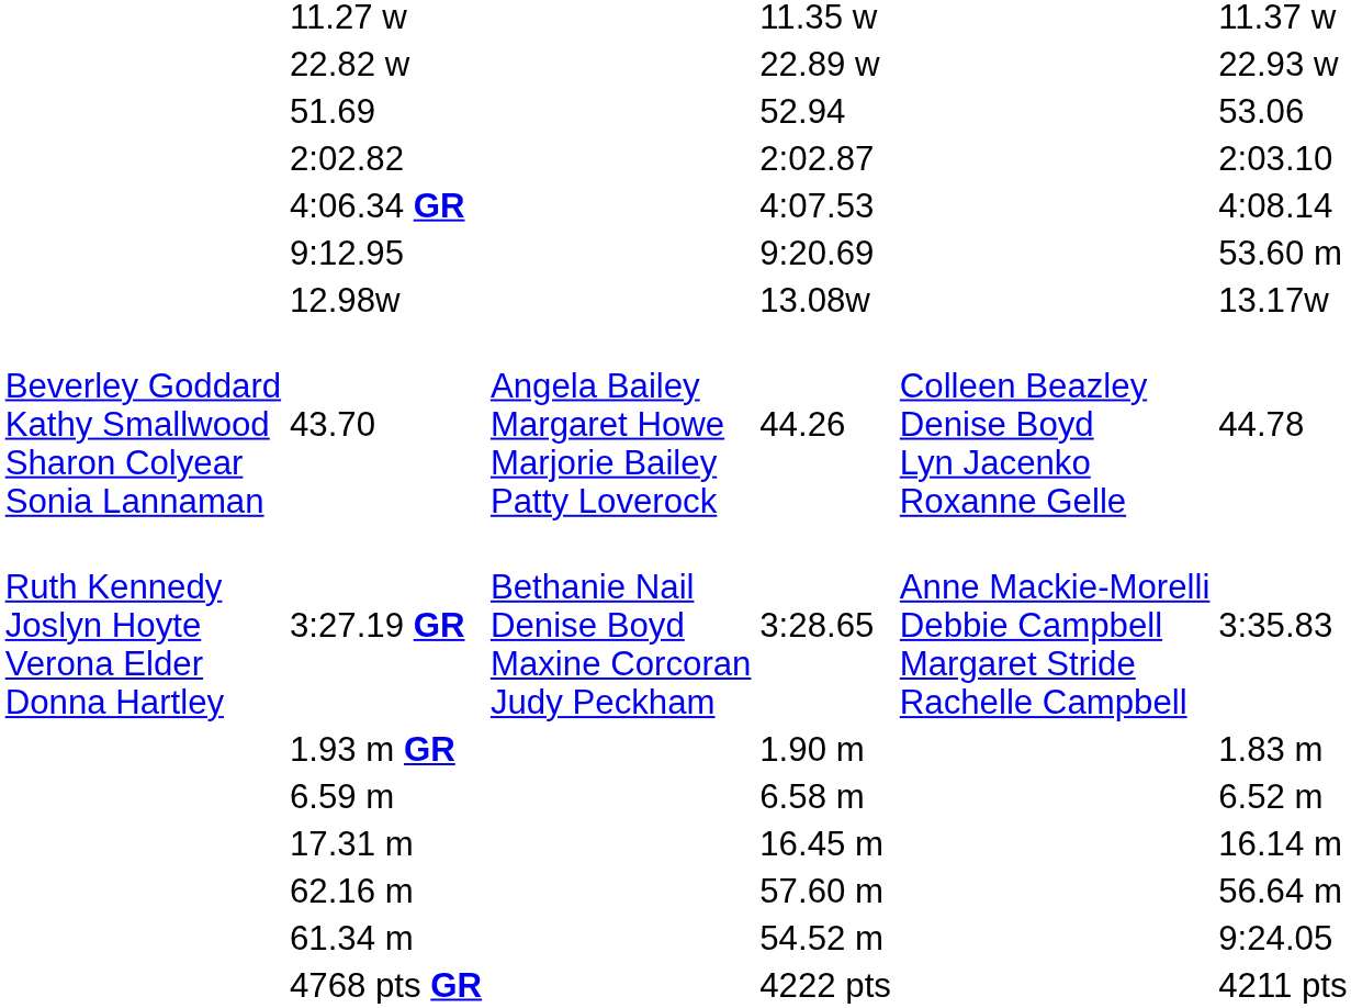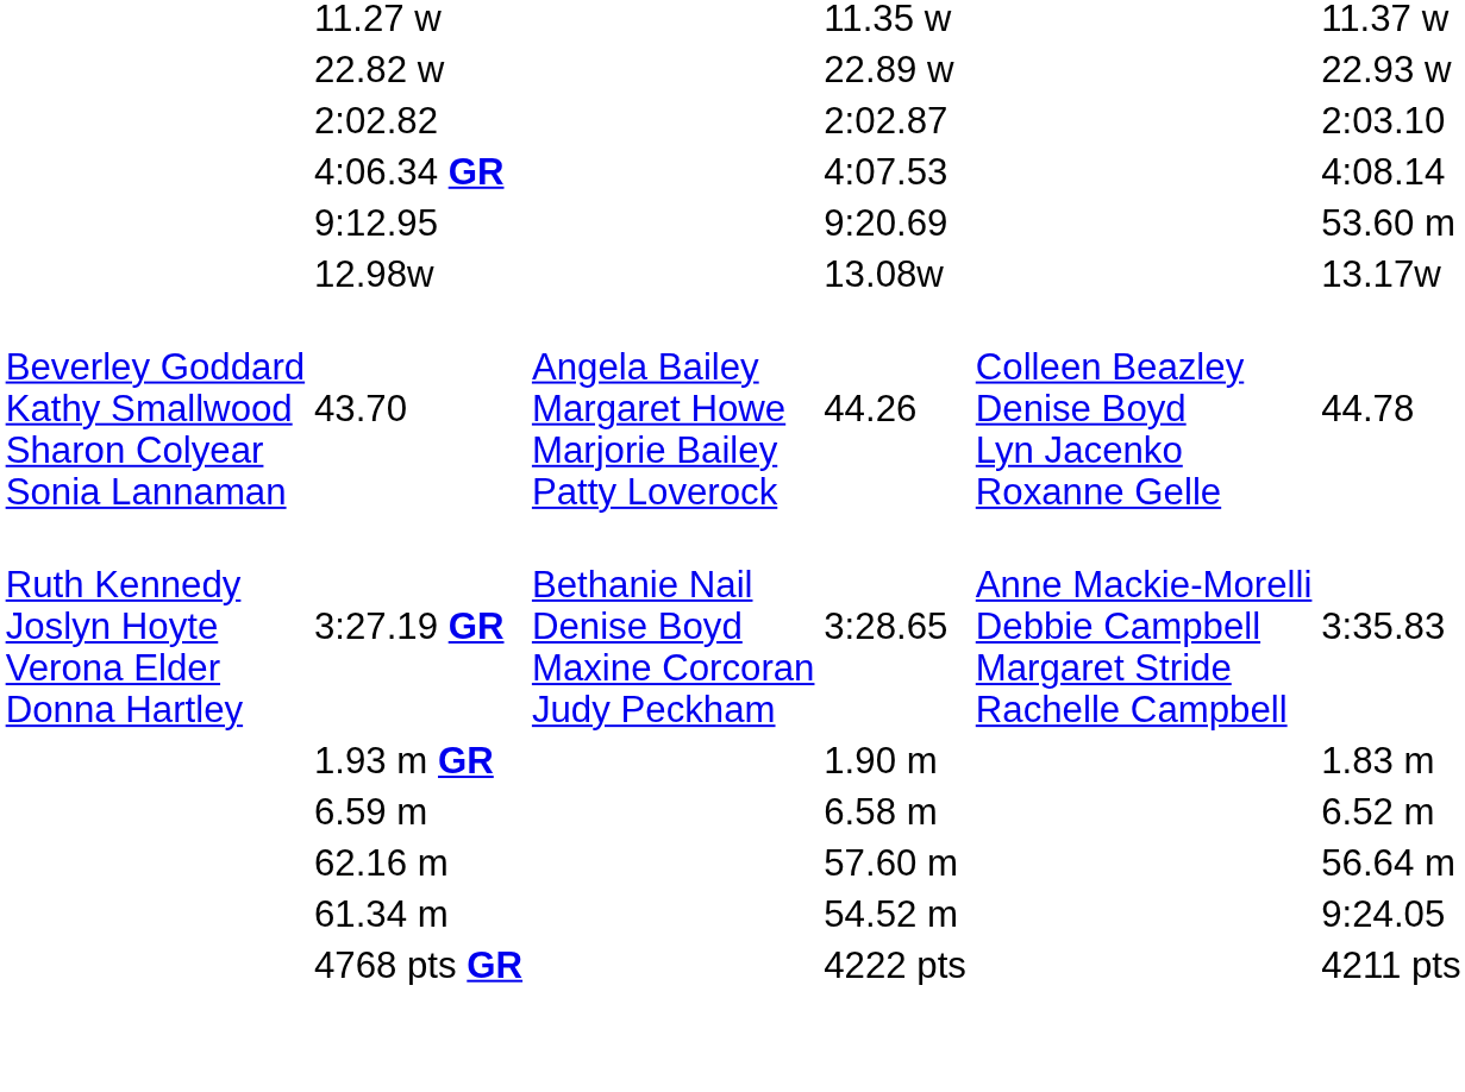- row: 51.69 | 52.94 | 53.06
- row: 17.31 m | 16.45 m | 16.14 m
